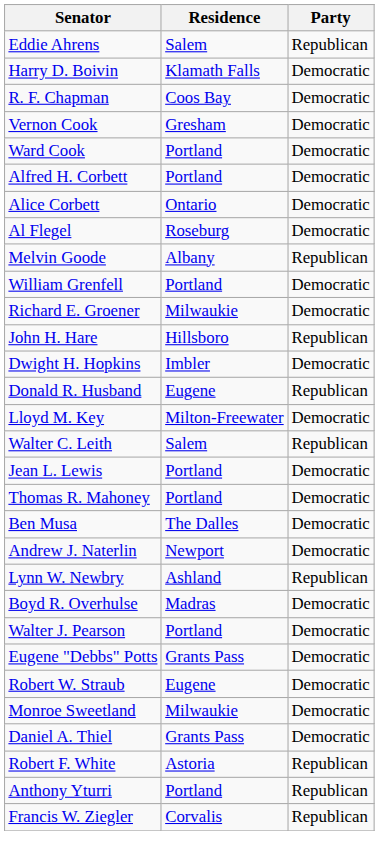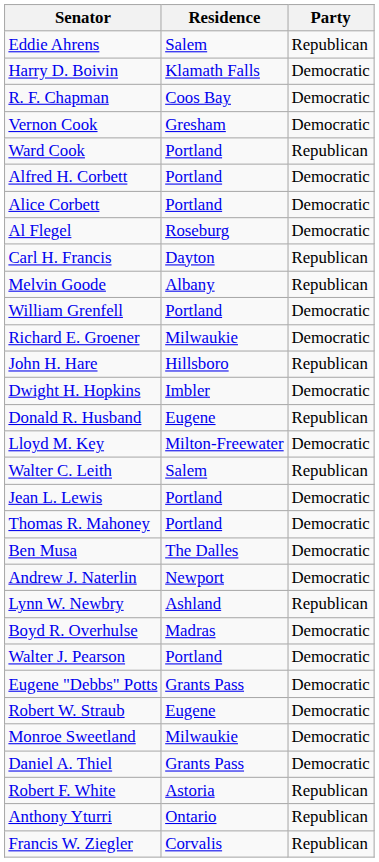Ward Cook | Party: Democratic -> Republican
Alice Corbett | Residence: Ontario -> Portland
+ row: Carl H. Francis | Dayton | Republican
Anthony Yturri | Residence: Portland -> Ontario
